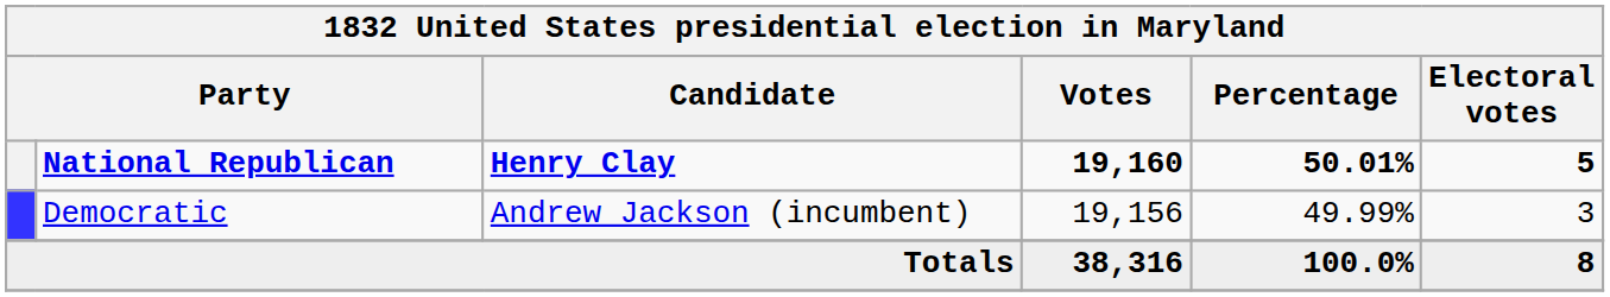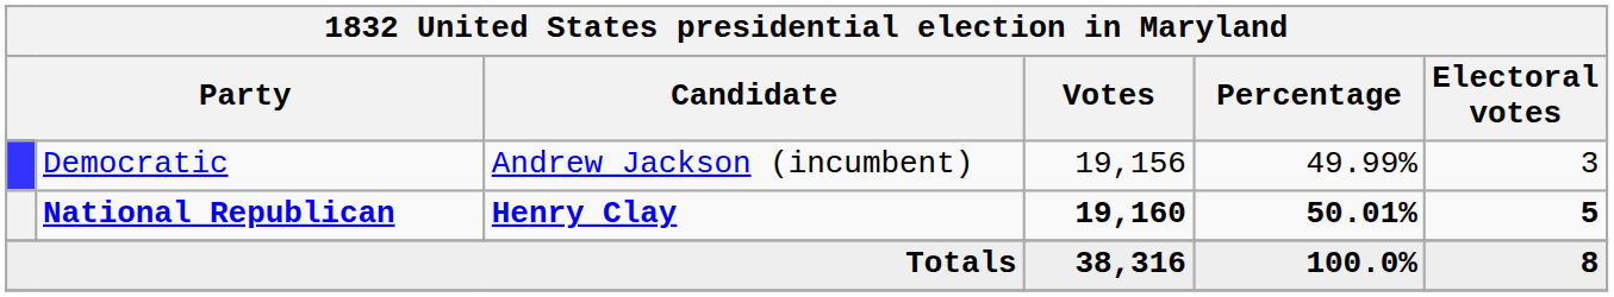rows swapped: National Republican <-> Democratic
